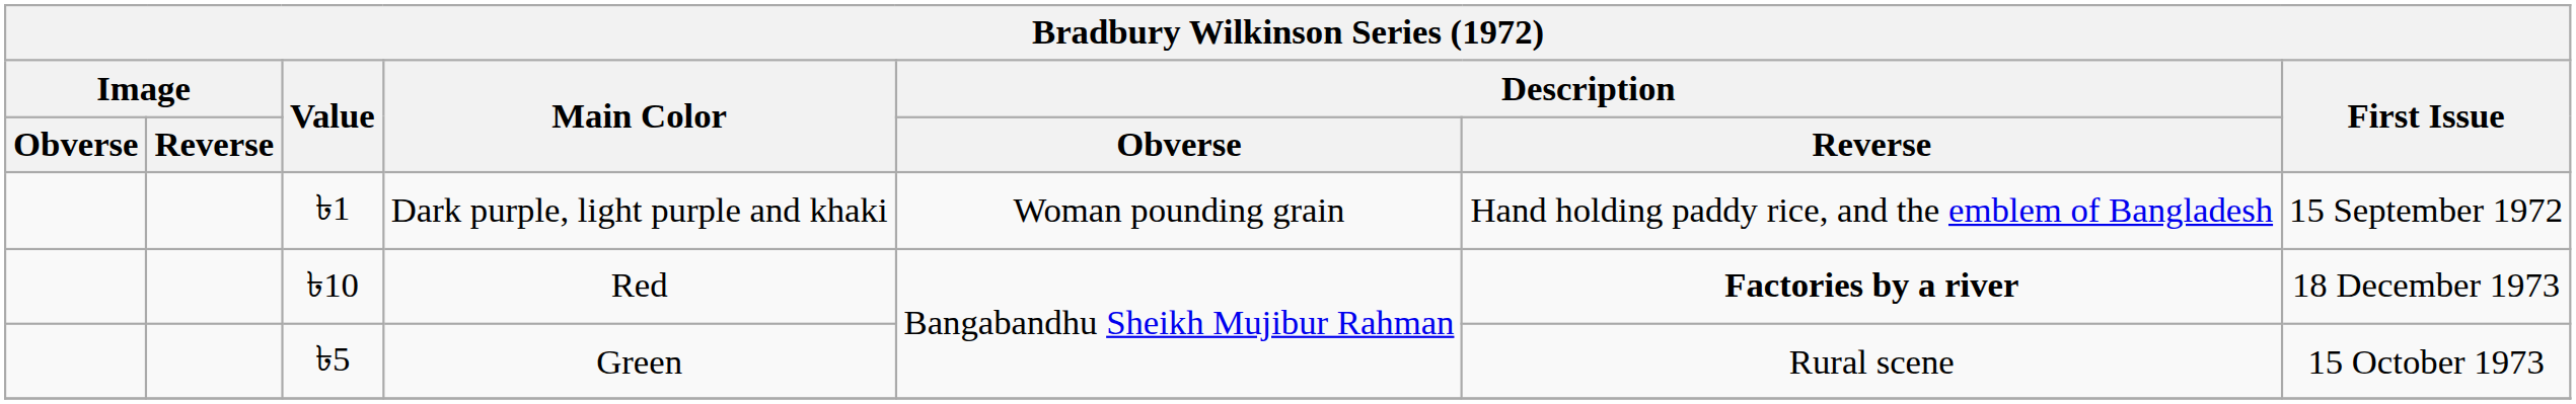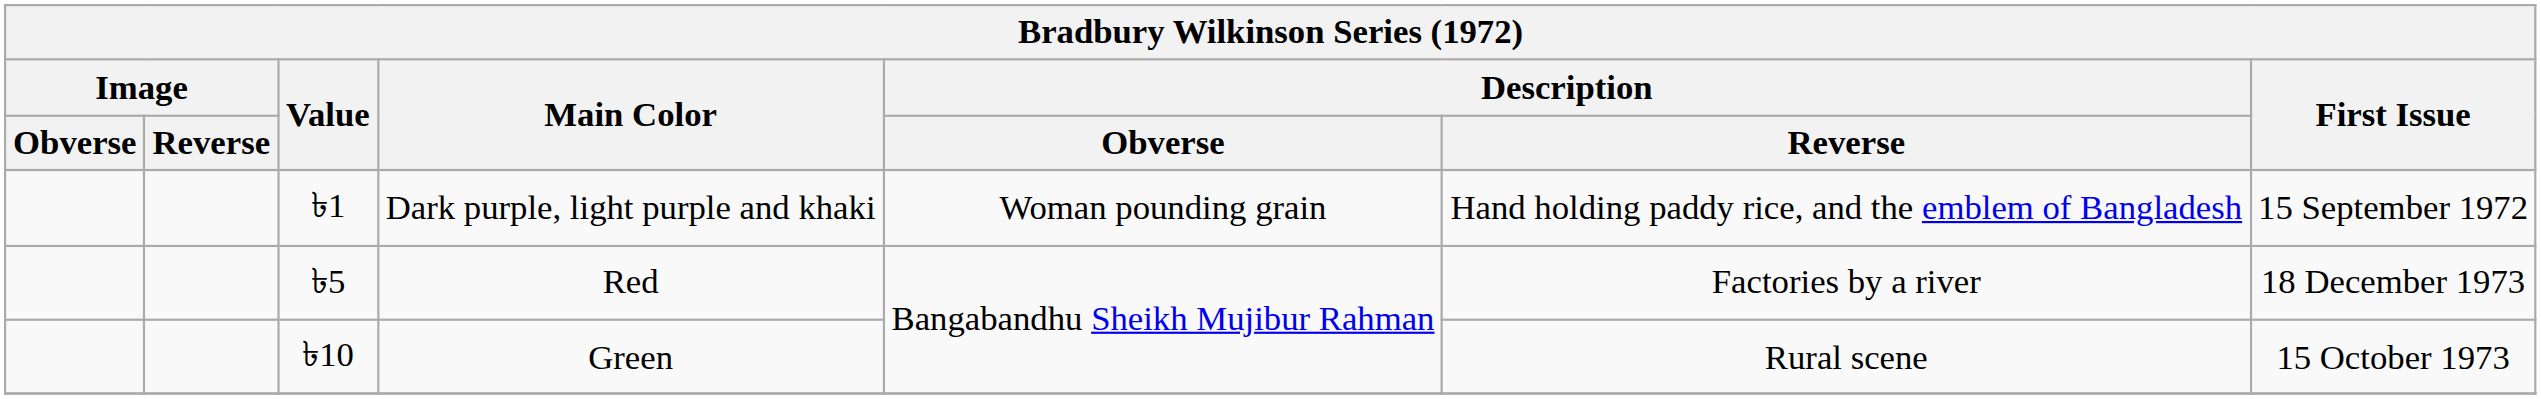Red | Value: ৳10 -> ৳5
Red | Description / Reverse: bold -> normal
Green | Value: ৳5 -> ৳10
